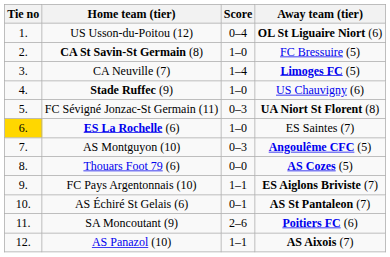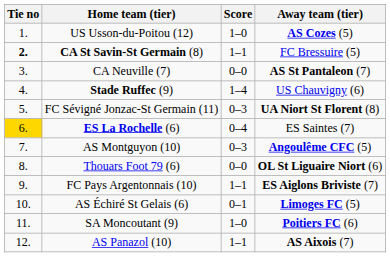US Usson-du-Poitou (12) | Score: 0–4 -> 1–0
US Usson-du-Poitou (12) | Away team (tier): OL St Liguaire Niort (6) -> AS Cozes (5)
CA St Savin-St Germain (8) | Tie no: normal -> bold
CA St Savin-St Germain (8) | Score: 1–0 -> 1–1
CA Neuville (7) | Score: 1–4 -> 0–0
CA Neuville (7) | Away team (tier): Limoges FC (5) -> AS St Pantaleon (7)
Stade Ruffec (9) | Score: 1–0 -> 1–4
ES La Rochelle (6) | Score: 1–0 -> 0–4
Thouars Foot 79 (6) | Away team (tier): AS Cozes (5) -> OL St Liguaire Niort (6)
AS Échiré St Gelais (6) | Away team (tier): AS St Pantaleon (7) -> Limoges FC (5)
SA Moncoutant (9) | Score: 2–6 -> 1–0
